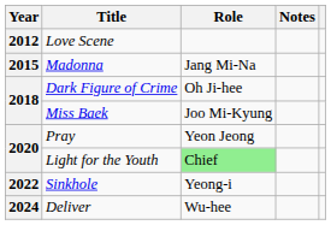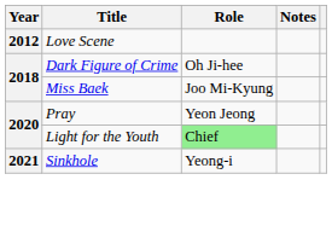- row: 2015 | Madonna | Jang Mi-Na
Sinkhole | Year: 2022 -> 2021
- row: 2024 | Deliver | Wu-hee
